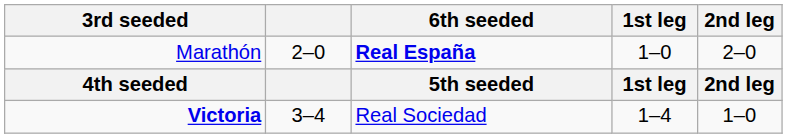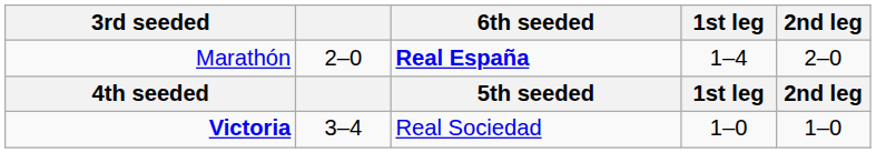Marathón | 1st leg: 1–0 -> 1–4
Victoria | 1st leg: 1–4 -> 1–0
